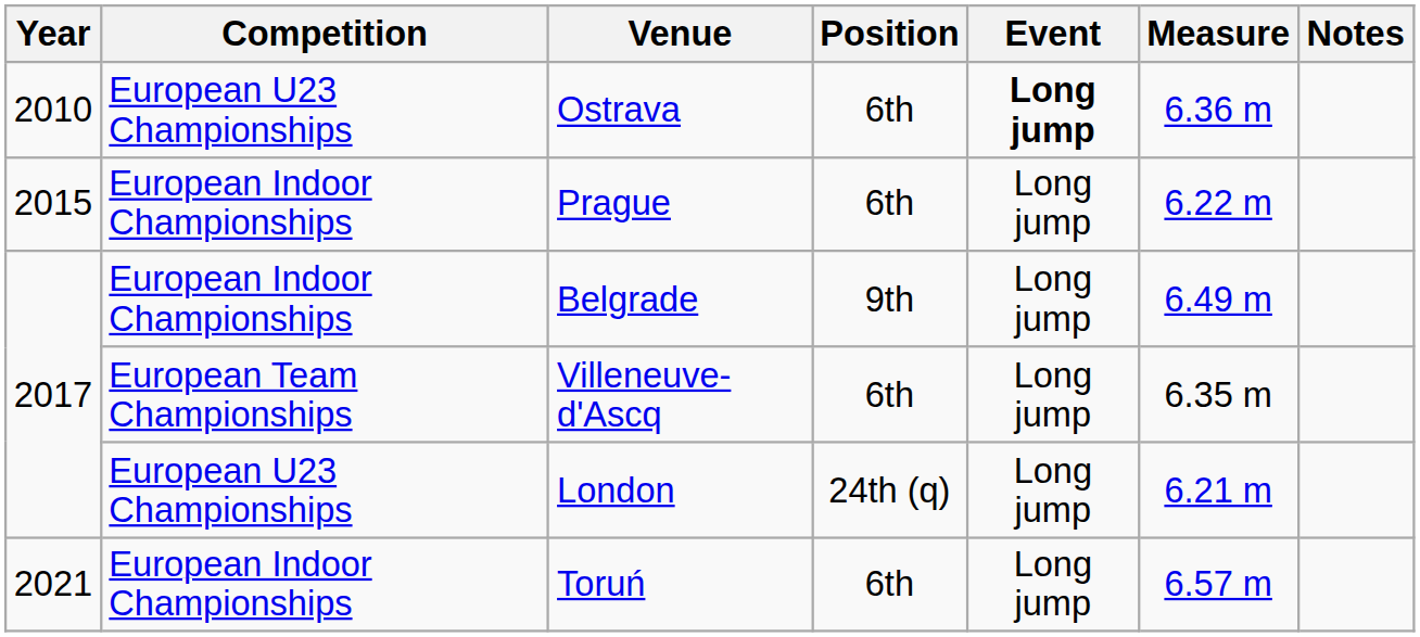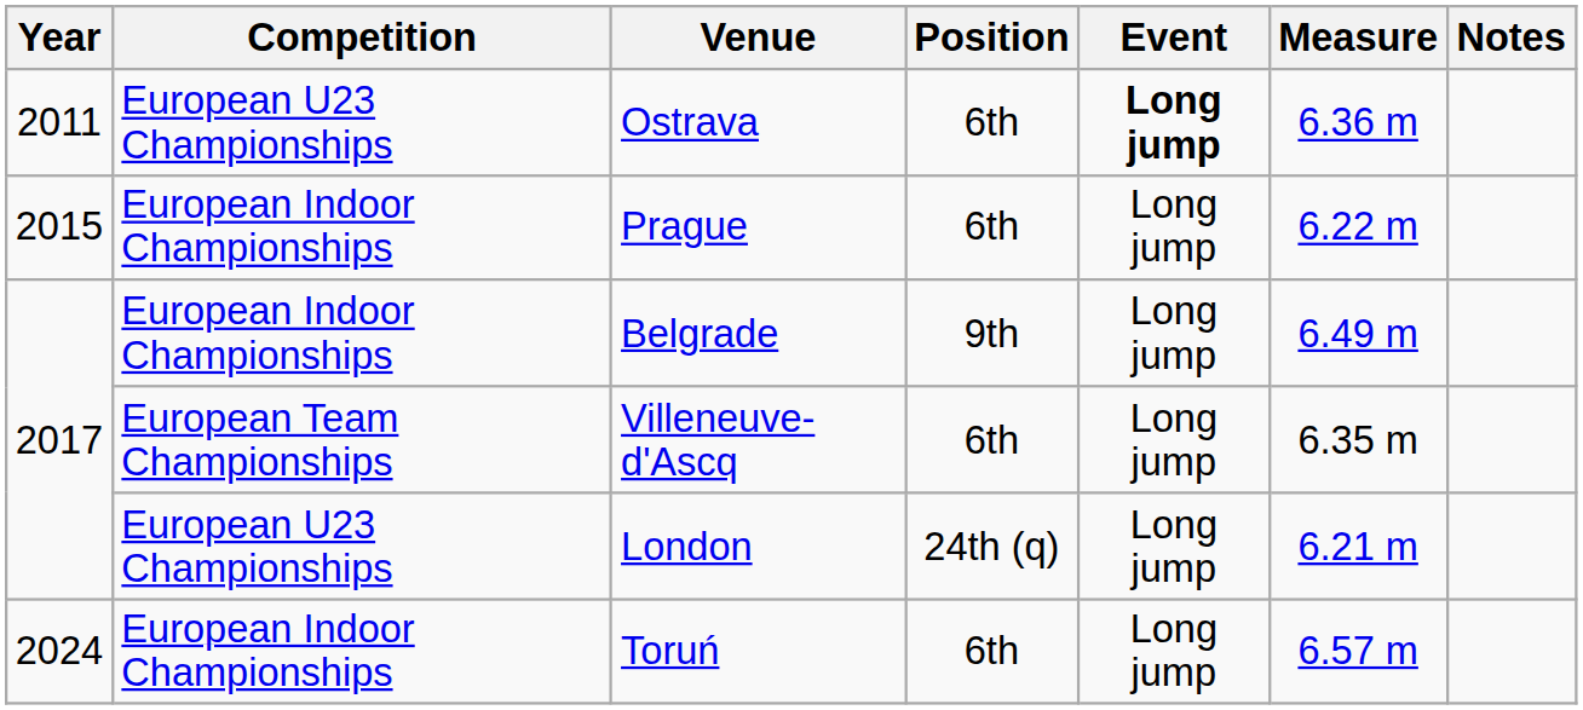Ostrava | Year: 2010 -> 2011
Toruń | Year: 2021 -> 2024
